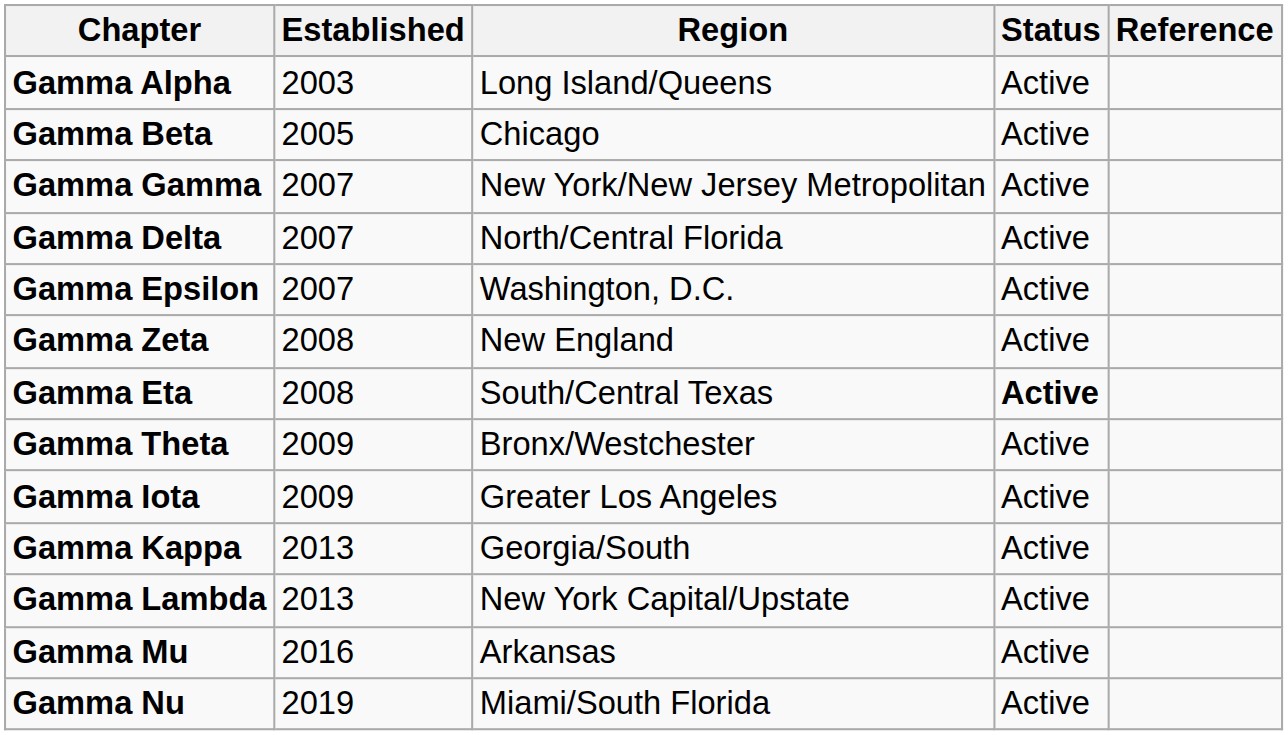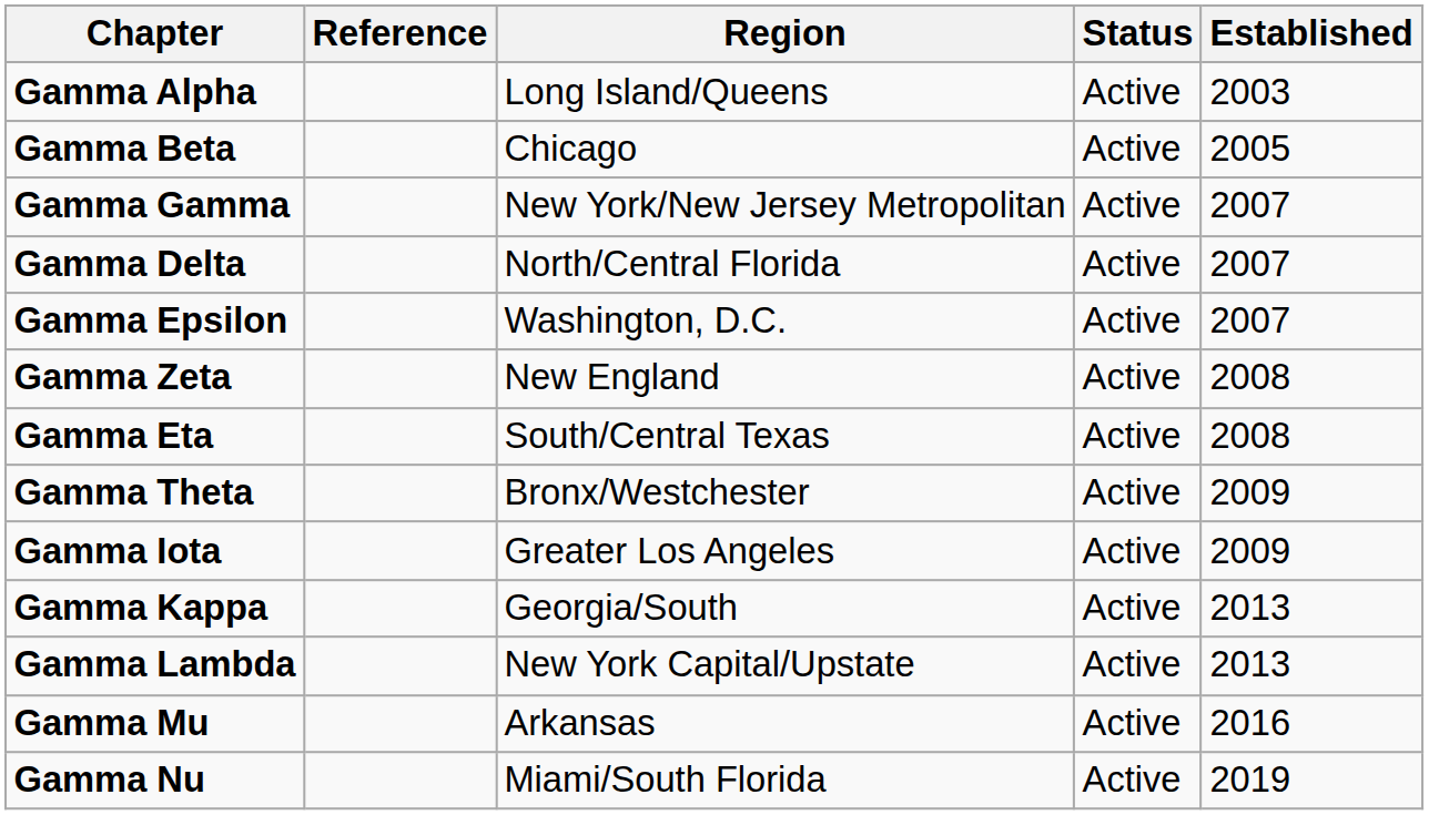columns swapped: Established <-> Reference
Gamma Eta | Status: bold -> normal
